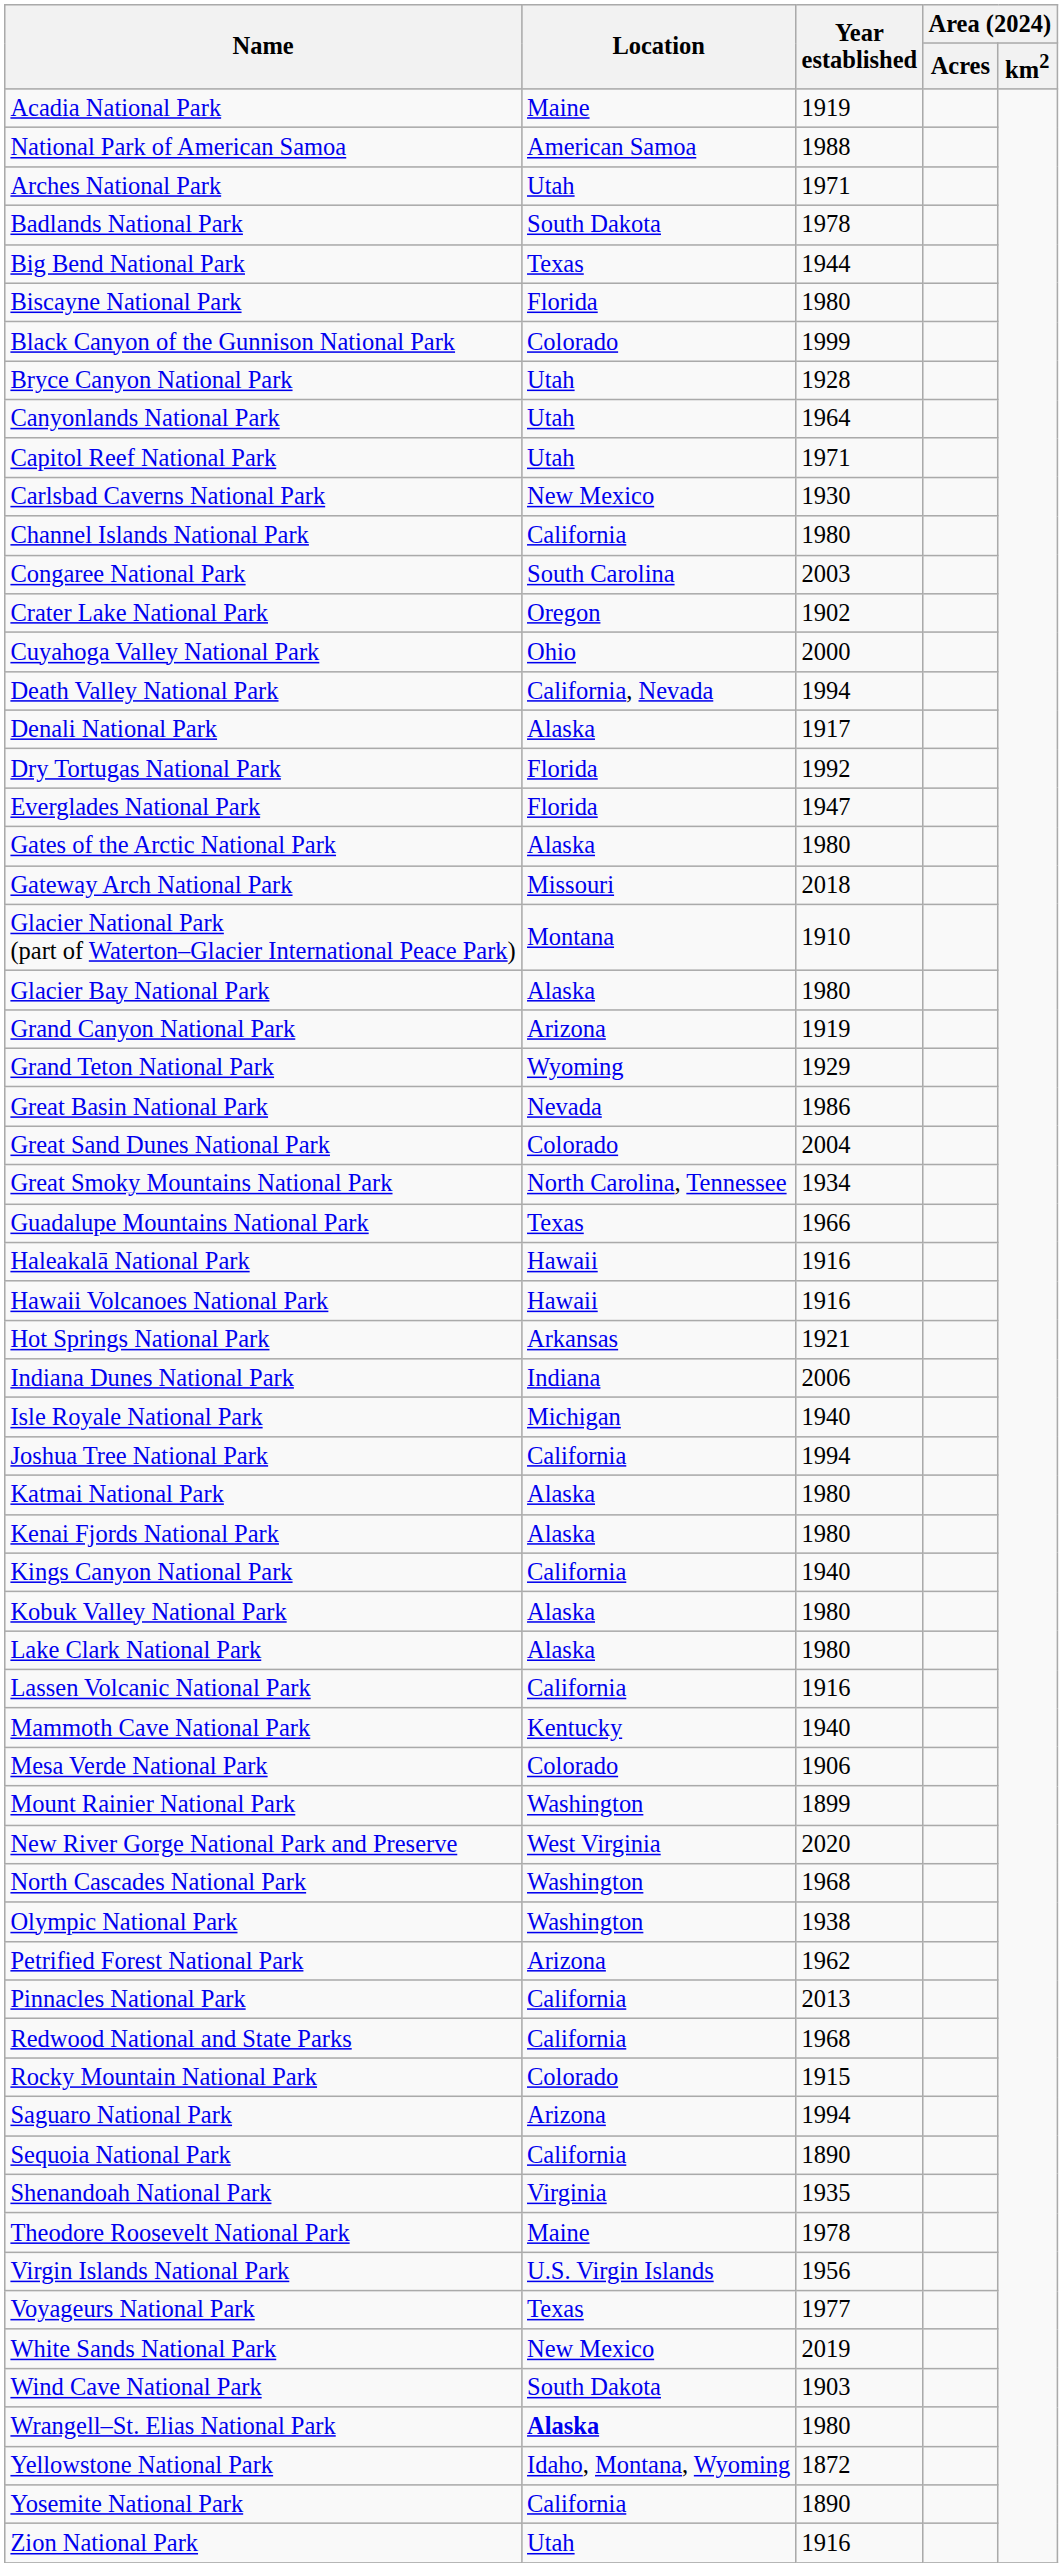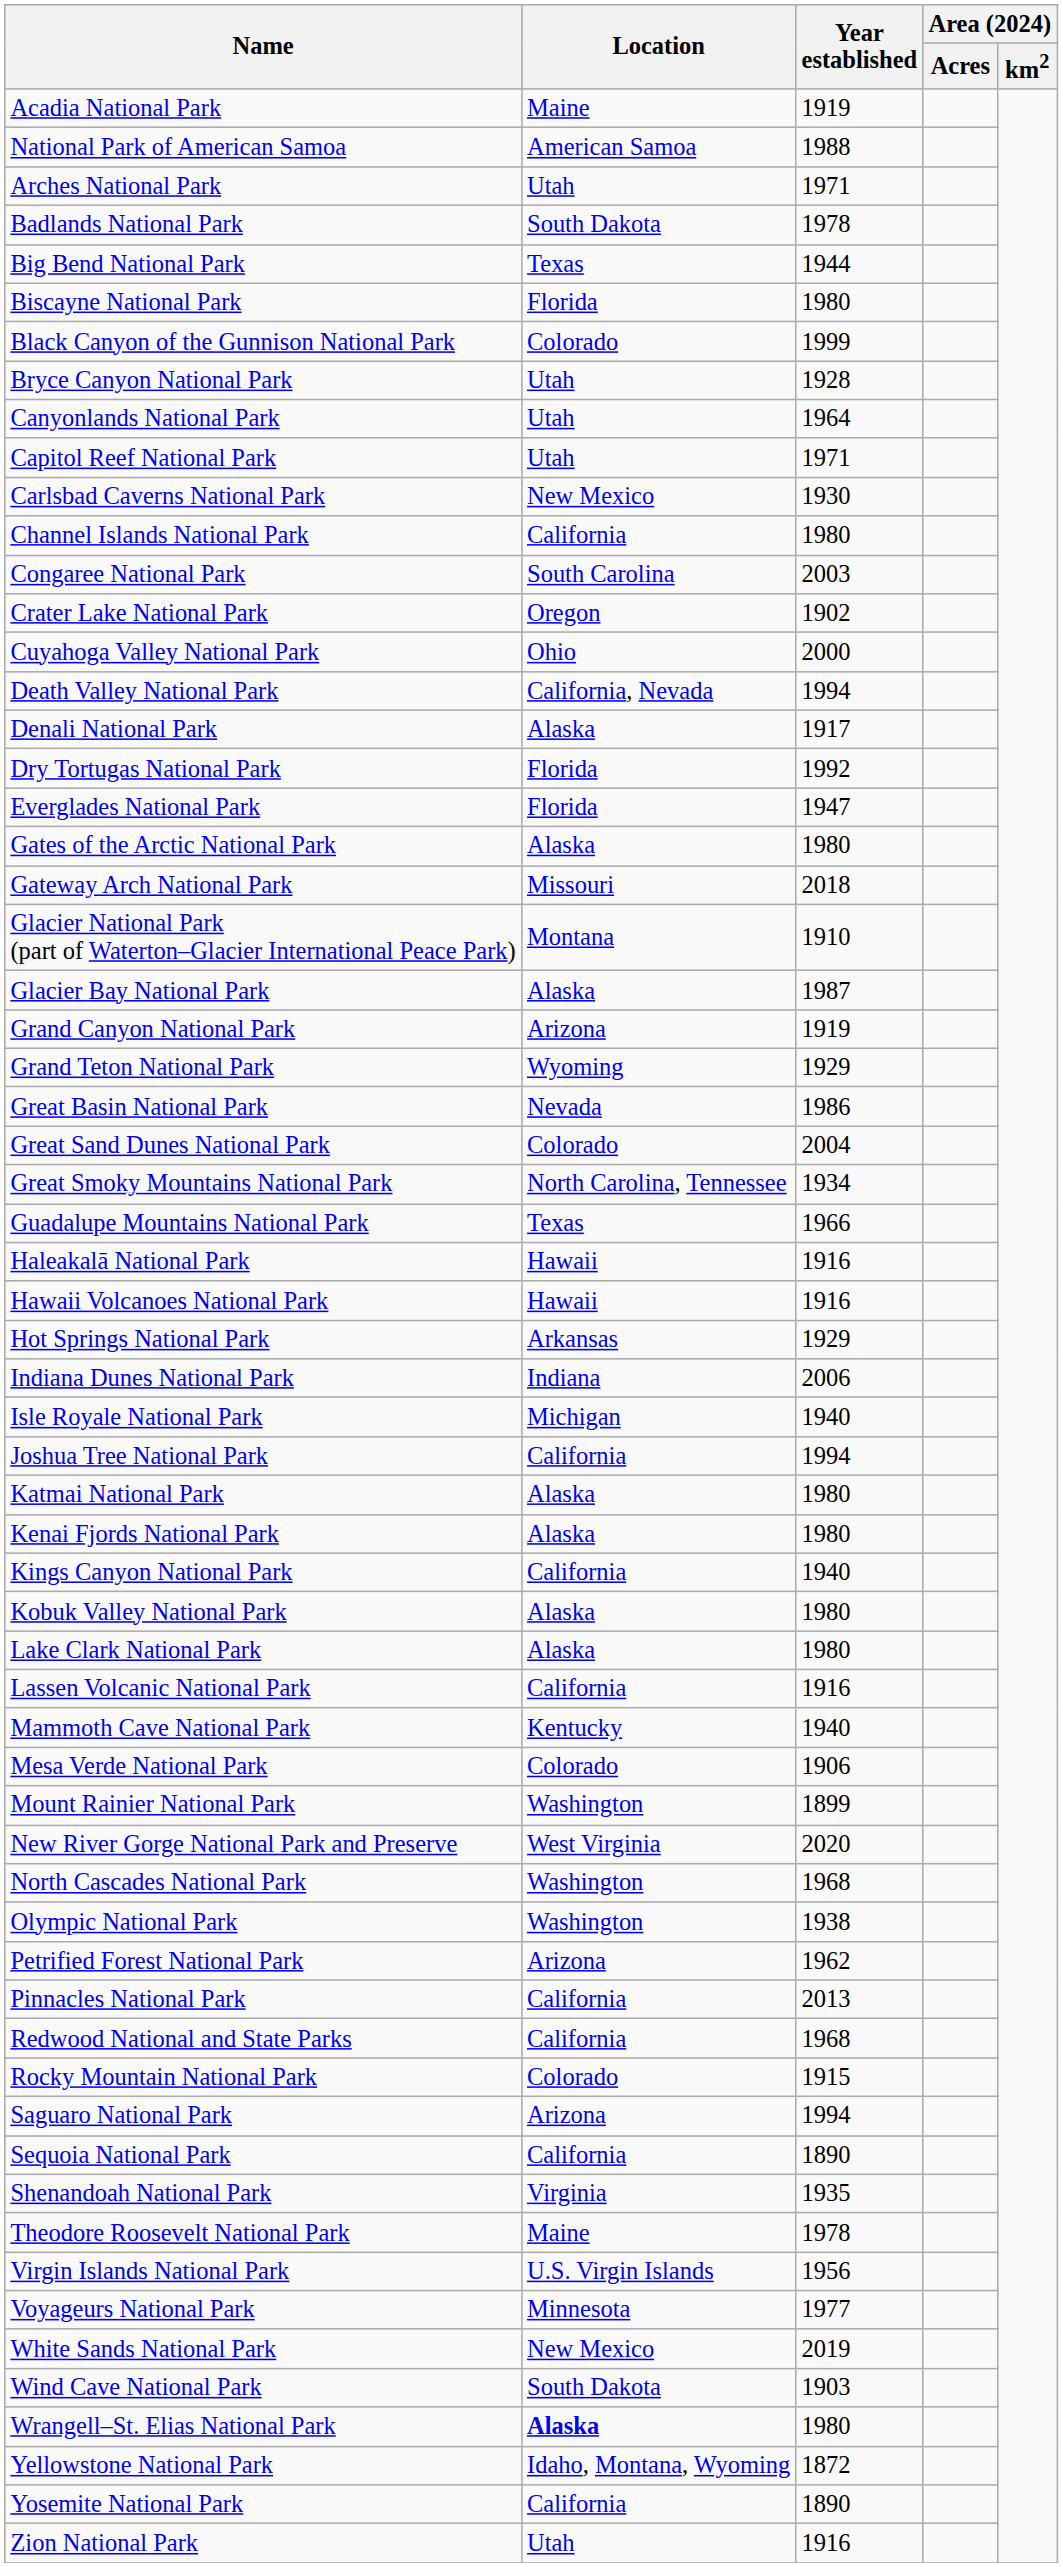Glacier Bay National Park | Year established: 1980 -> 1987
Hot Springs National Park | Year established: 1921 -> 1929
Voyageurs National Park | Location: Texas -> Minnesota
